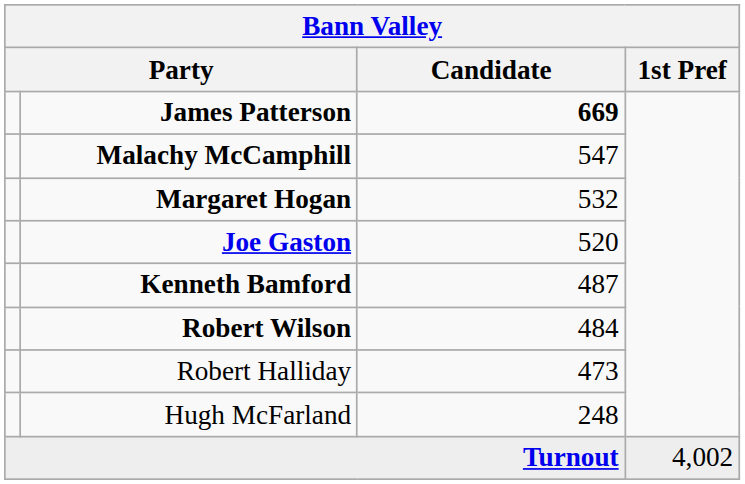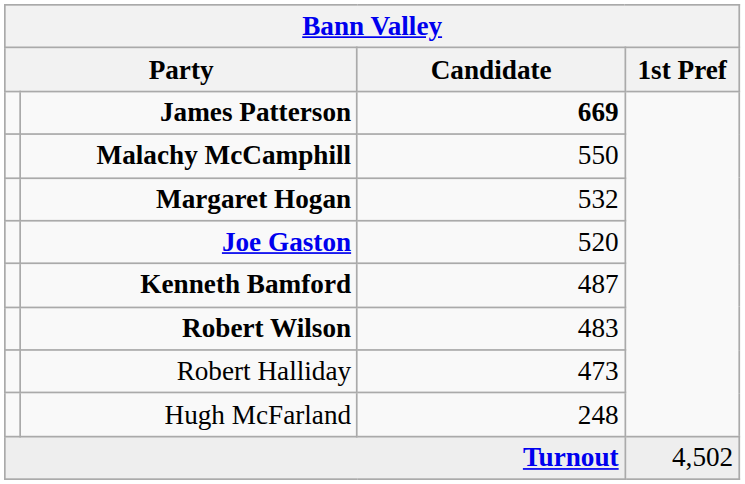Malachy McCamphill | Candidate: 547 -> 550
Robert Wilson | Candidate: 484 -> 483
Turnout | 1st Pref: 4,002 -> 4,502
